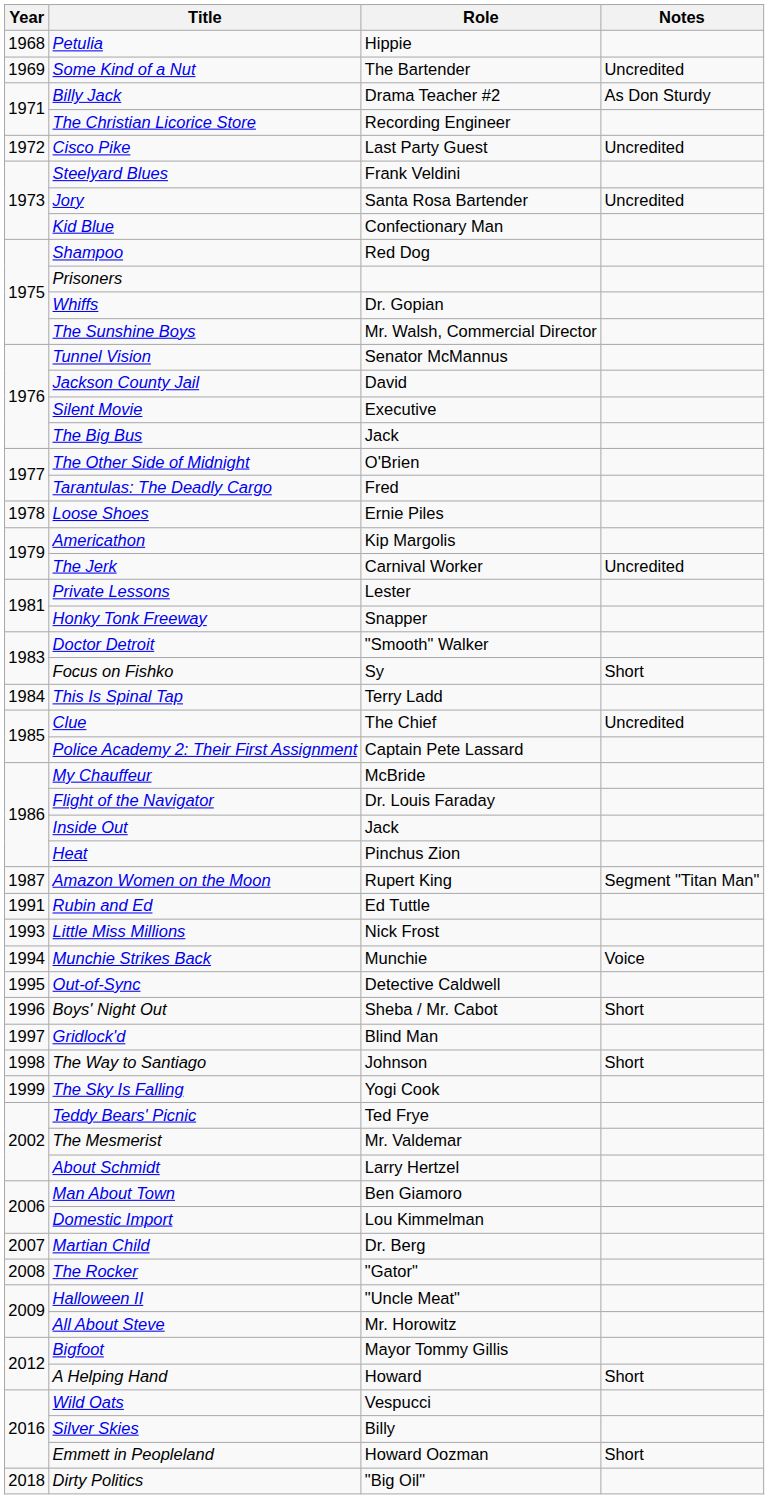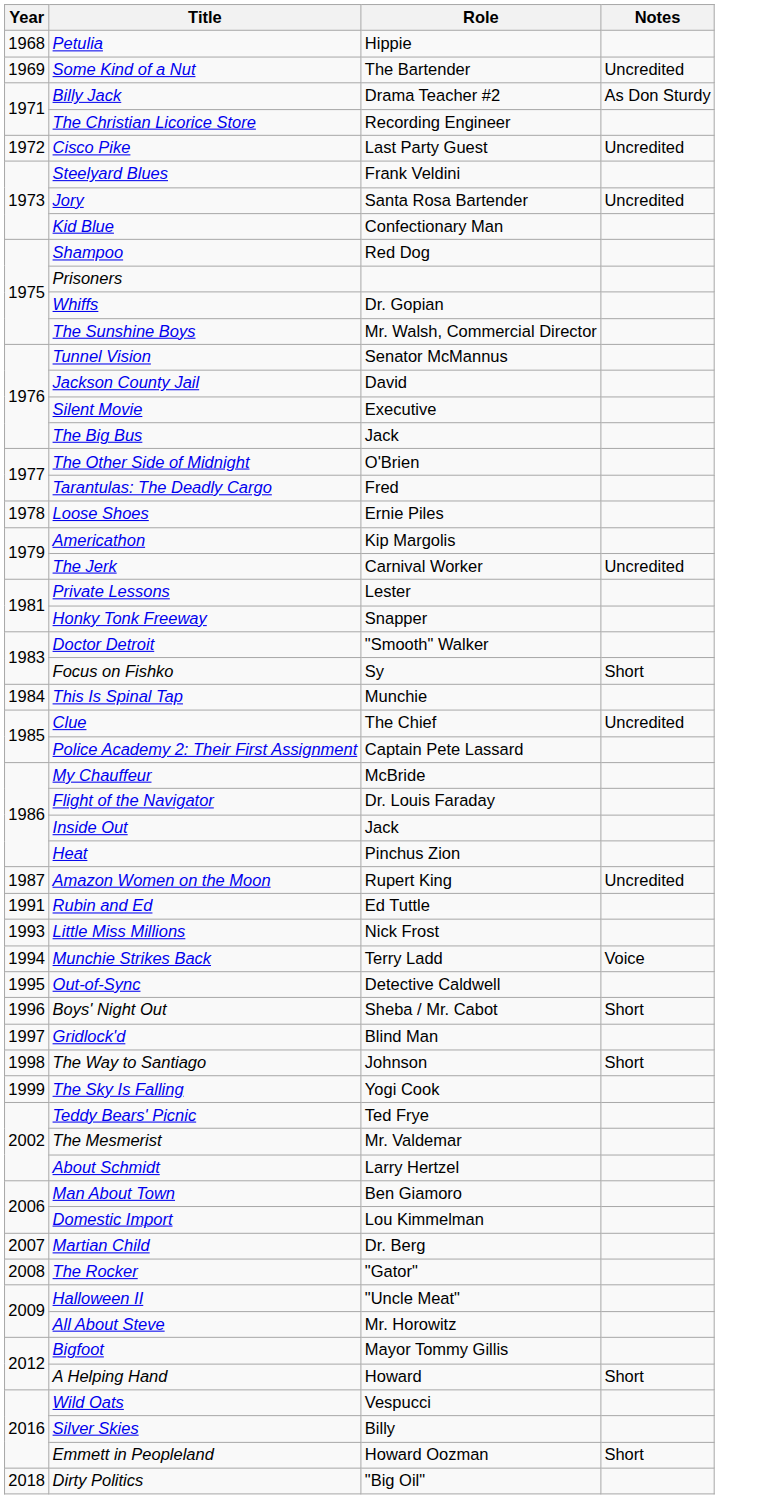This Is Spinal Tap | Role: Terry Ladd -> Munchie
Amazon Women on the Moon | Notes: Segment "Titan Man" -> Uncredited
Munchie Strikes Back | Role: Munchie -> Terry Ladd
